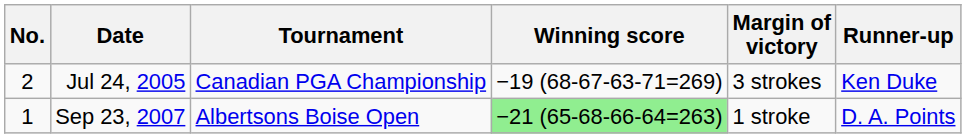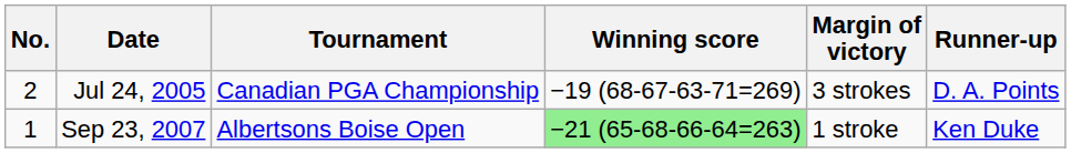Jul 24, 2005 | Runner-up: Ken Duke -> D. A. Points
Sep 23, 2007 | Runner-up: D. A. Points -> Ken Duke
